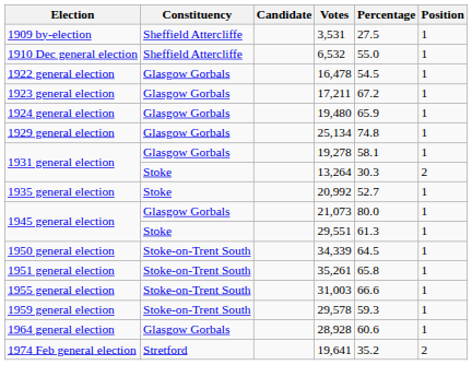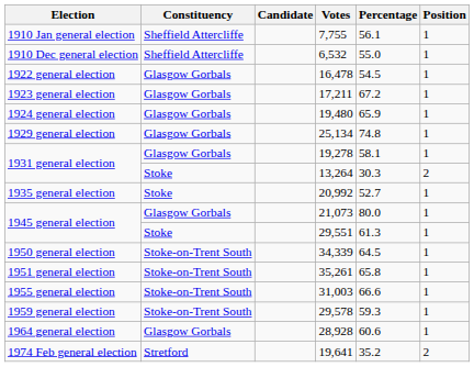- row: 1909 by-election | Sheffield Attercliffe | 3,531 | 27.5 | 1
+ row: 1910 Jan general election | Sheffield Attercliffe | 7,755 | 56.1 | 1
